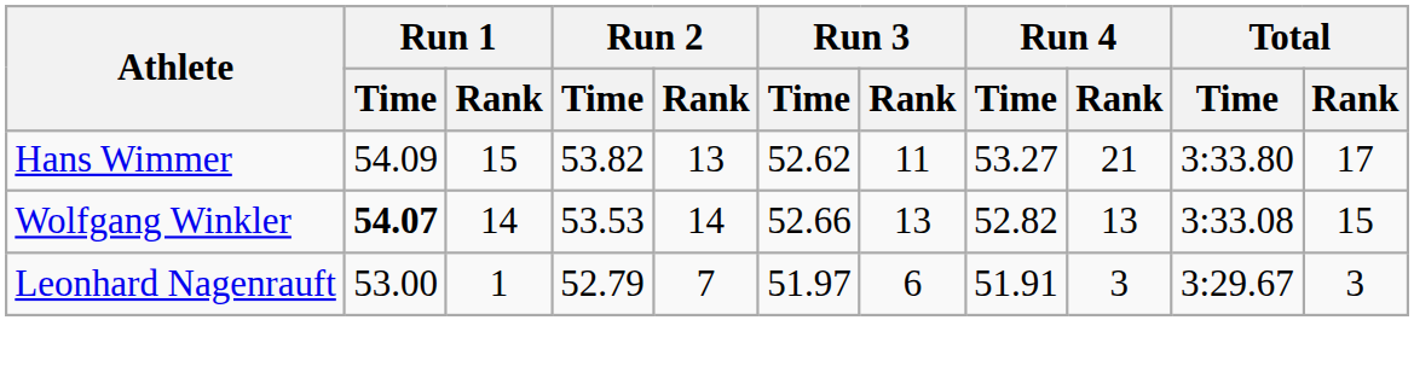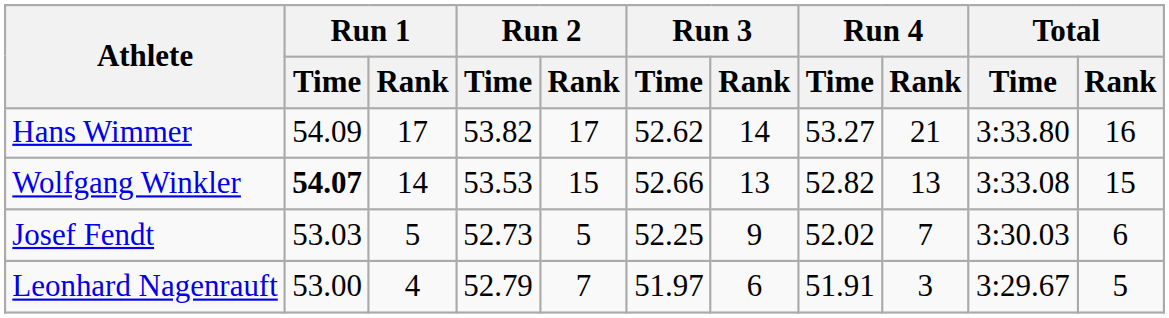Hans Wimmer | Run 1 / Rank: 15 -> 17
Hans Wimmer | Run 2 / Rank: 13 -> 17
Hans Wimmer | Run 3 / Rank: 11 -> 14
Hans Wimmer | Total / Rank: 17 -> 16
Wolfgang Winkler | Run 2 / Rank: 14 -> 15
+ row: Josef Fendt | 53.03 | 5 | 52.73 | 5 | 52.25 | 9 | 52.02 | 7 | 3:30.03 | 6
Leonhard Nagenrauft | Run 1 / Rank: 1 -> 4
Leonhard Nagenrauft | Total / Rank: 3 -> 5
